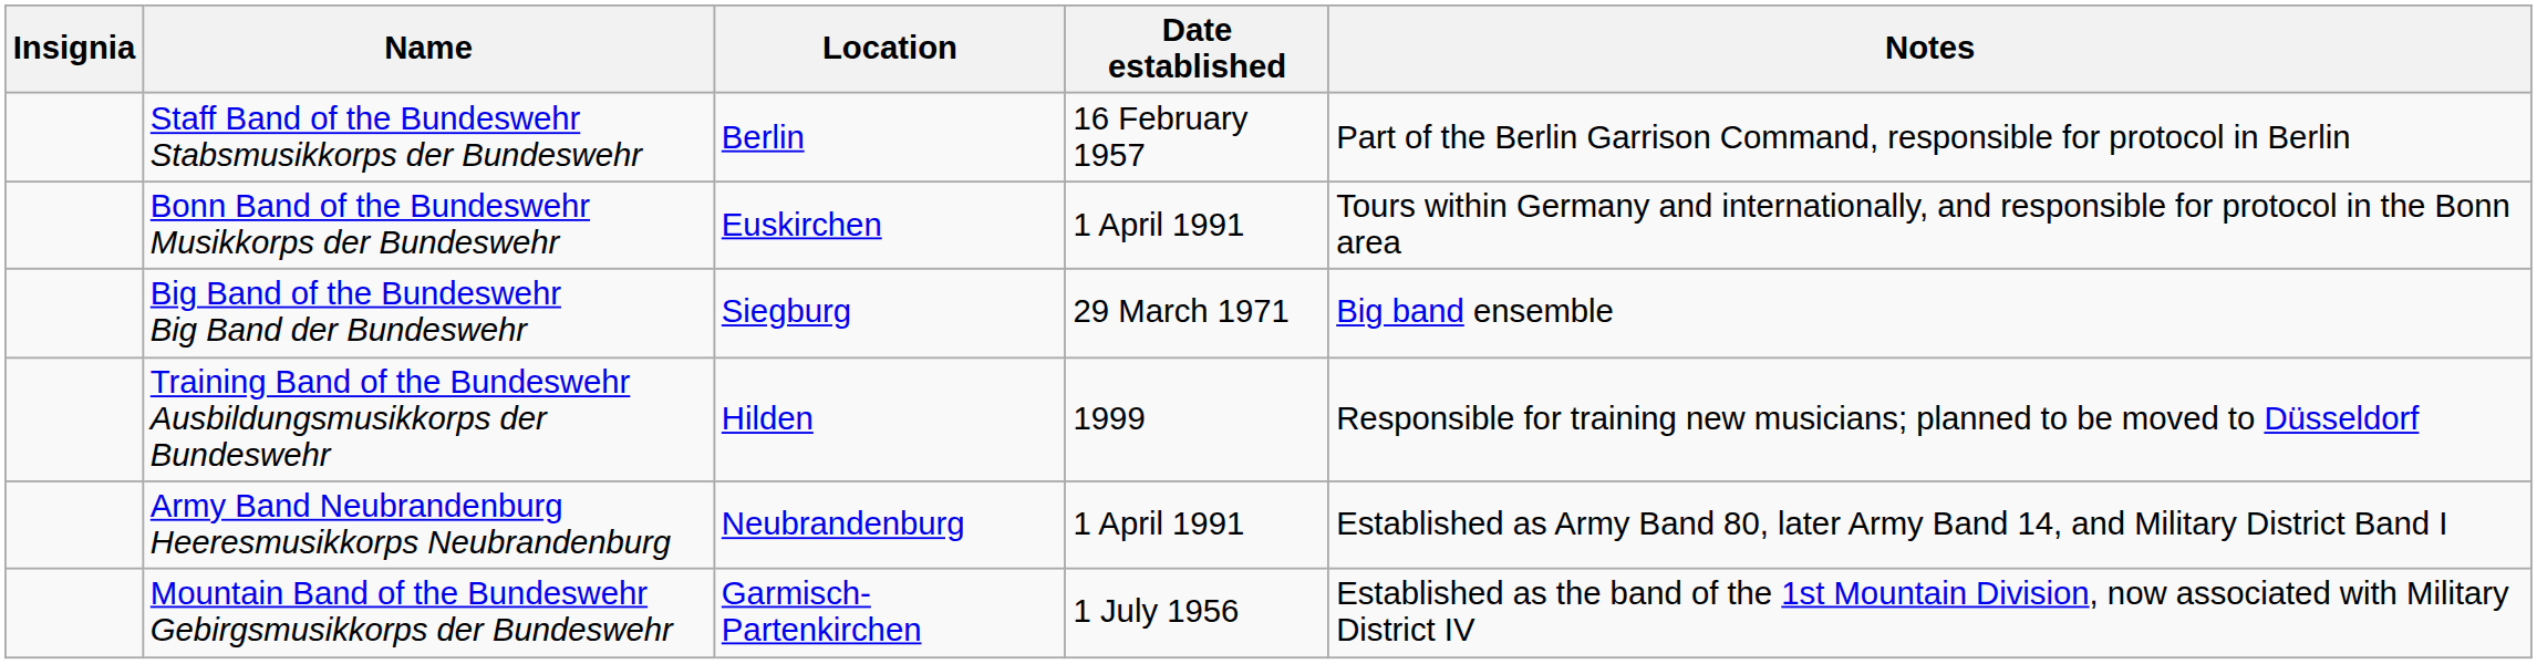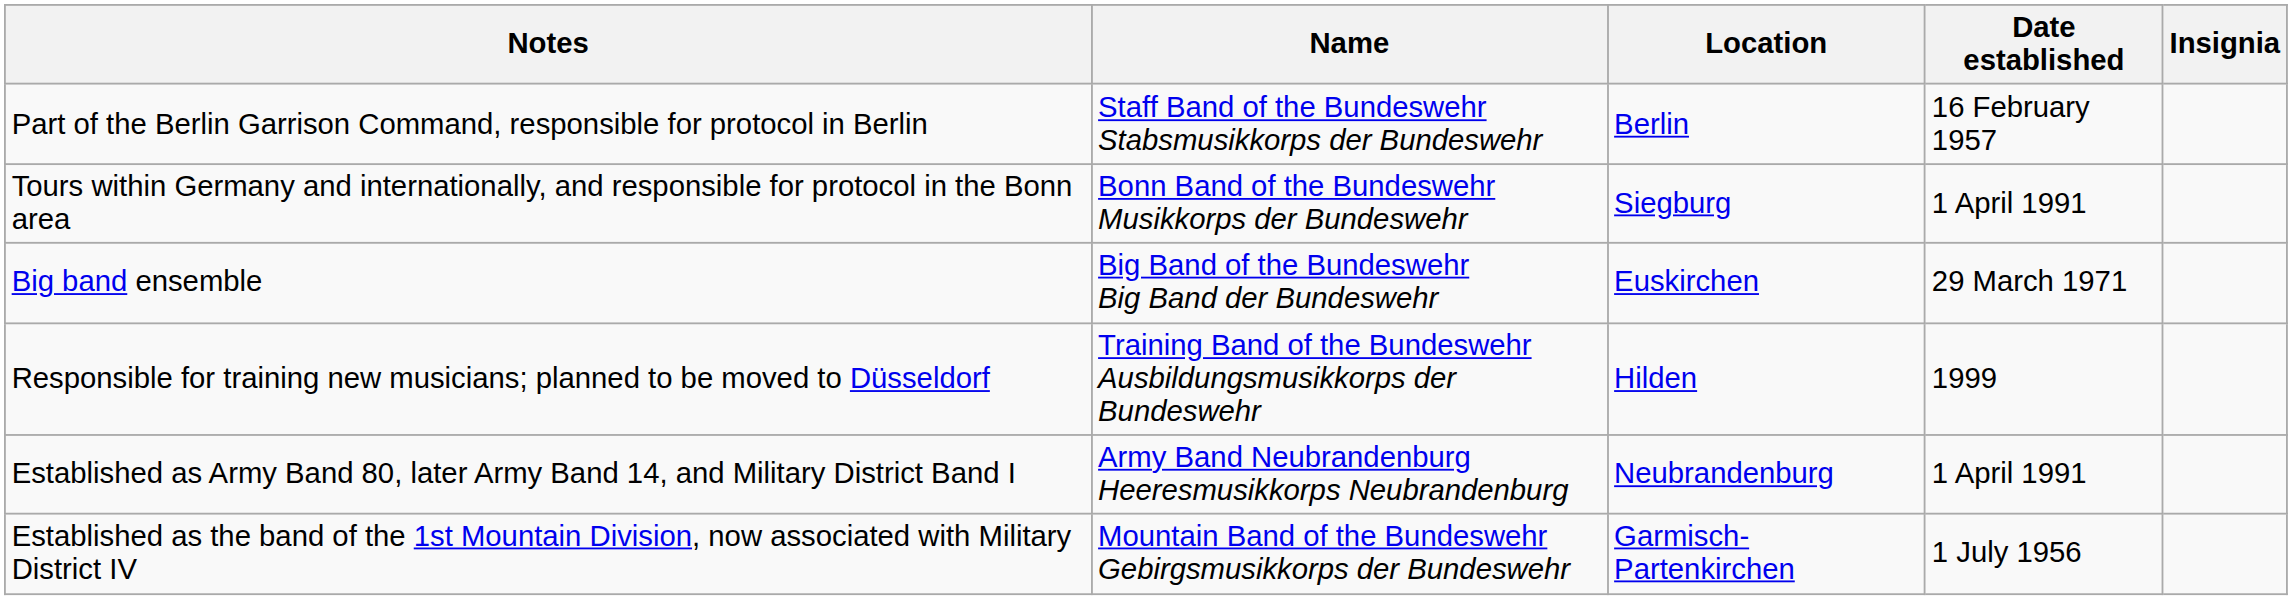columns swapped: Insignia <-> Notes
Bonn Band of the Bundeswehr Musikkorps der Bundeswehr | Location: Euskirchen -> Siegburg
Big Band of the Bundeswehr Big Band der Bundeswehr | Location: Siegburg -> Euskirchen
